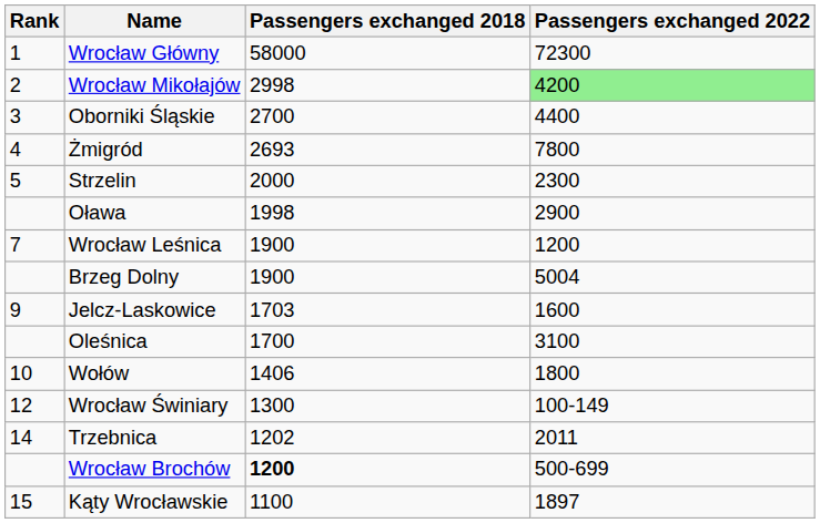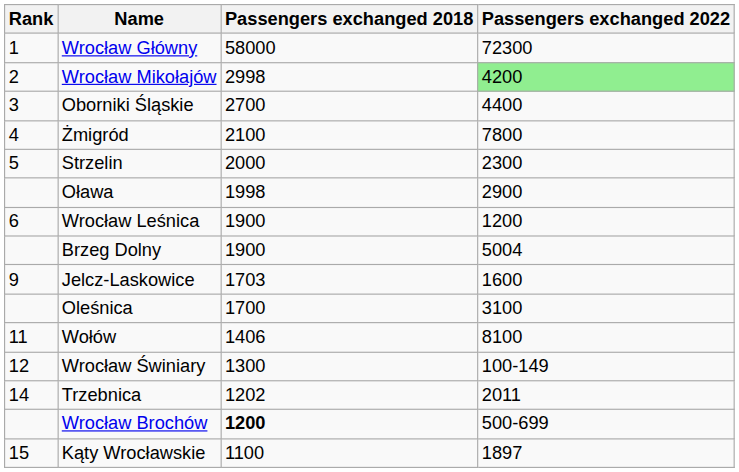Żmigród | Passengers exchanged 2018: 2693 -> 2100
Wrocław Leśnica | Rank: 7 -> 6
Wołów | Rank: 10 -> 11
Wołów | Passengers exchanged 2022: 1800 -> 8100
